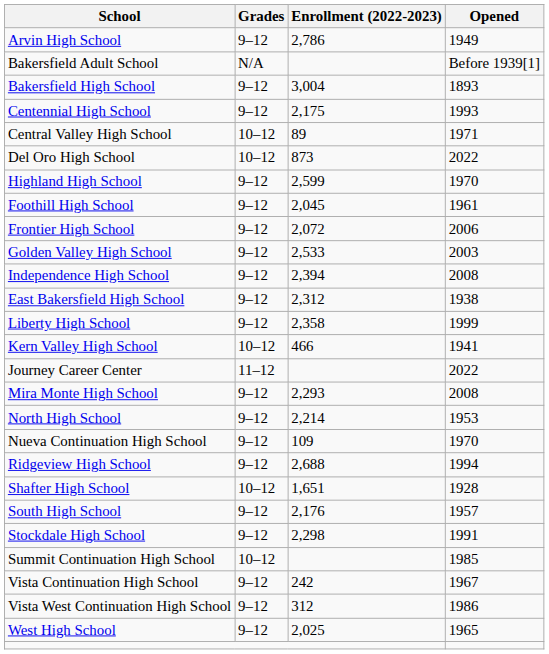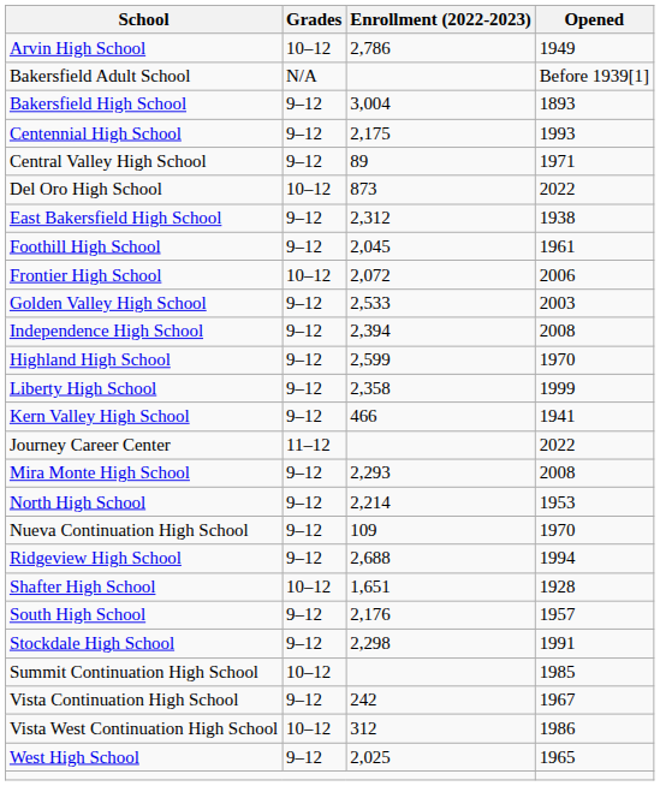Arvin High School | Grades: 9–12 -> 10–12
Central Valley High School | Grades: 10–12 -> 9–12
rows swapped: East Bakersfield High School <-> Highland High School
Frontier High School | Grades: 9–12 -> 10–12
Kern Valley High School | Grades: 10–12 -> 9–12
Vista West Continuation High School | Grades: 9–12 -> 10–12
